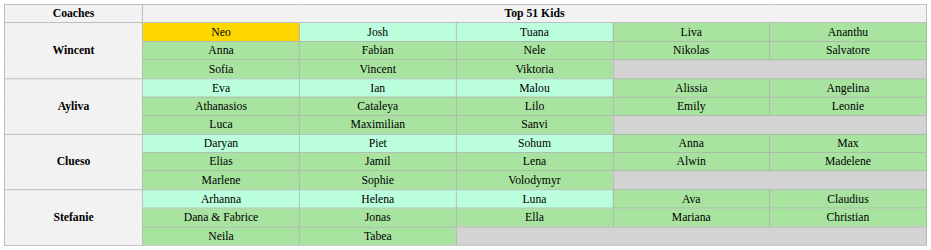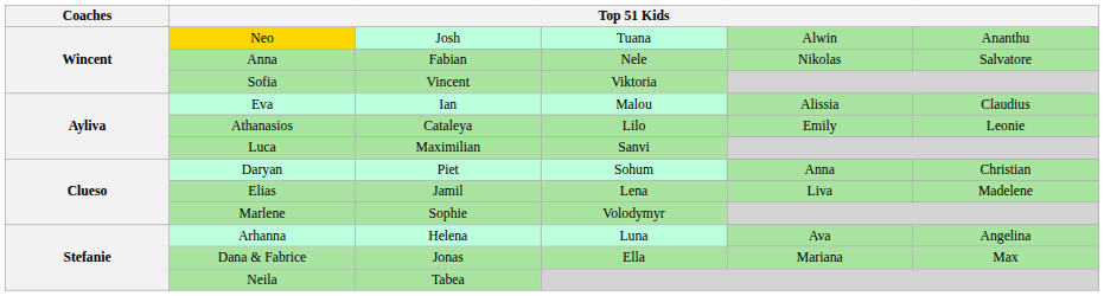Neo | column 5: Liva -> Alwin
Eva | column 6: Angelina -> Claudius
Daryan | column 6: Max -> Christian
Elias | column 5: Alwin -> Liva
Arhanna | column 6: Claudius -> Angelina
Dana & Fabrice | column 6: Christian -> Max
